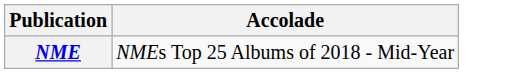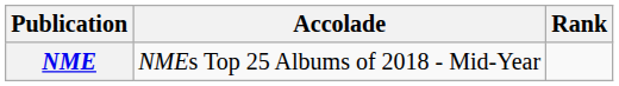+ column: Rank
